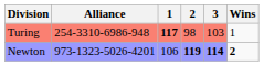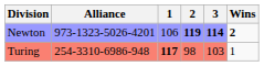rows swapped: Turing <-> Newton
